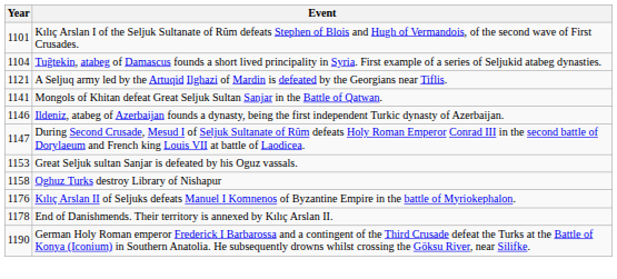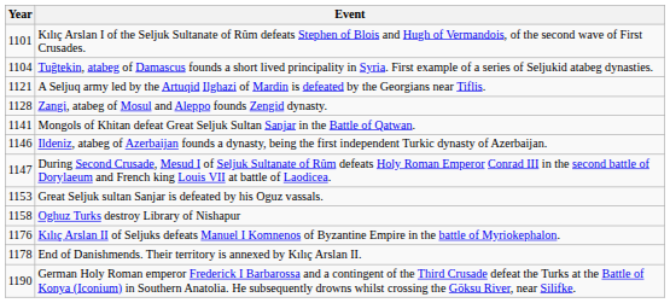+ row: 1128 | Zangi, atabeg of Mosul and Aleppo founds Zengid dynasty.
